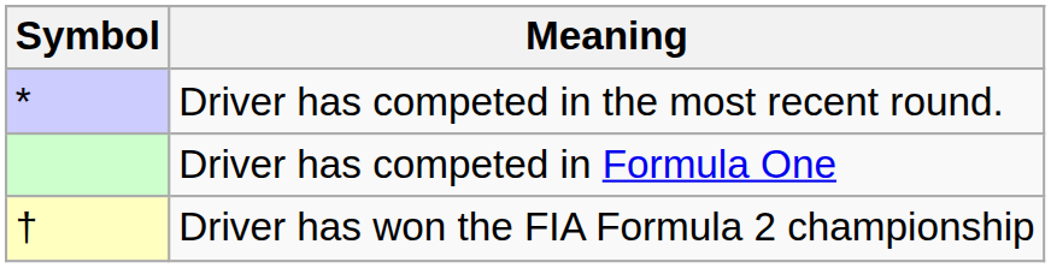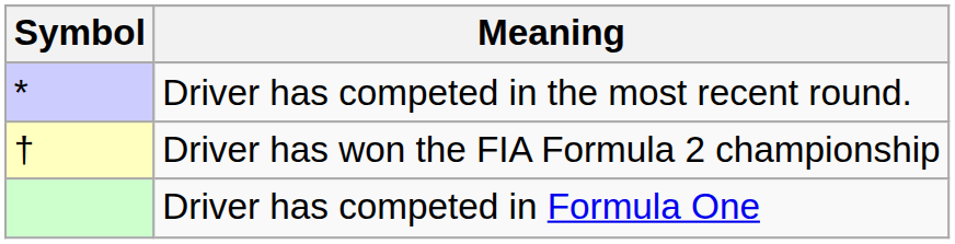rows swapped: Driver has competed in Formula One <-> Driver has won the FIA Formula 2 championship
